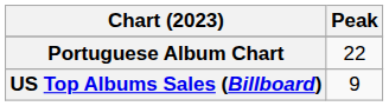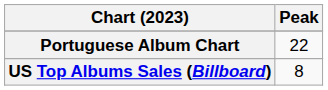US Top Albums Sales (Billboard) | Peak: 9 -> 8
